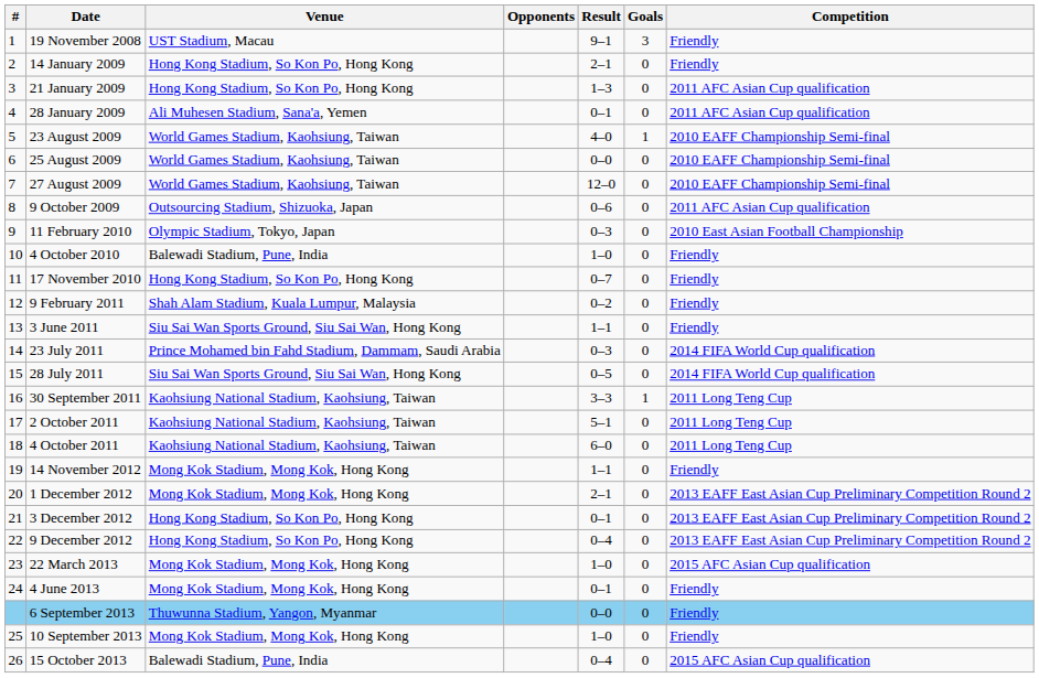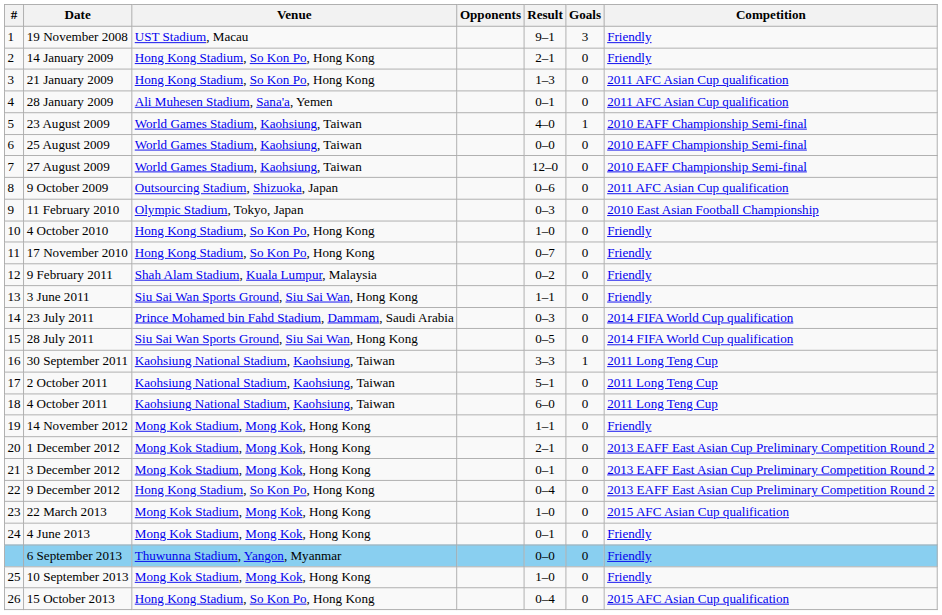4 October 2010 | Venue: Balewadi Stadium, Pune, India -> Hong Kong Stadium, So Kon Po, Hong Kong
3 December 2012 | Venue: Hong Kong Stadium, So Kon Po, Hong Kong -> Mong Kok Stadium, Mong Kok, Hong Kong
15 October 2013 | Venue: Balewadi Stadium, Pune, India -> Hong Kong Stadium, So Kon Po, Hong Kong
